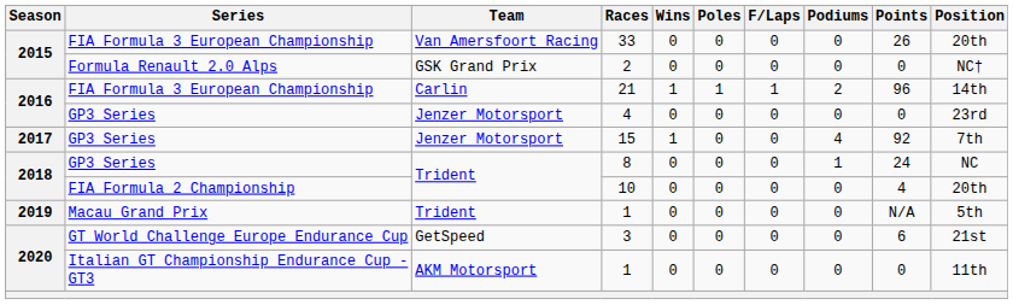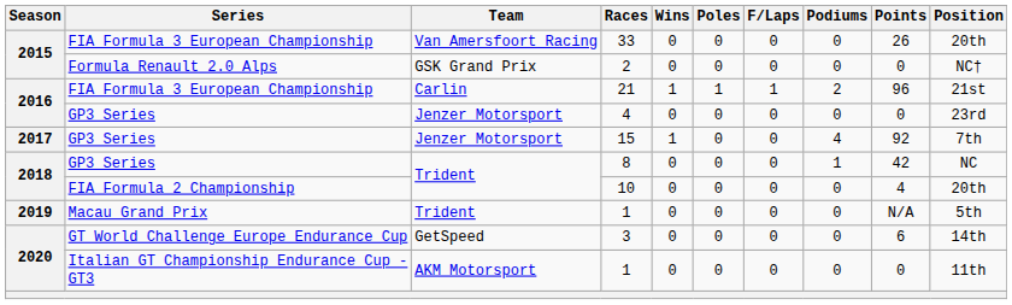21 | Position: 14th -> 21st
8 | Points: 24 -> 42
3 | Position: 21st -> 14th
